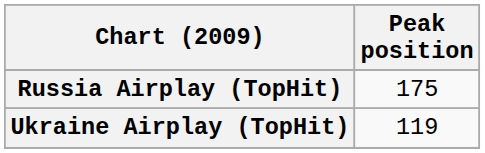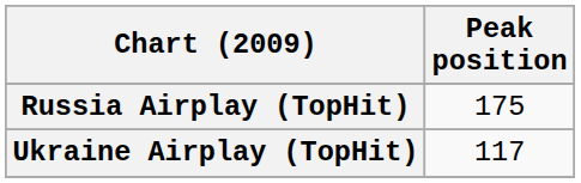Ukraine Airplay (TopHit) | Peak position: 119 -> 117
